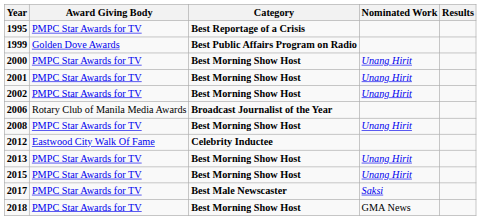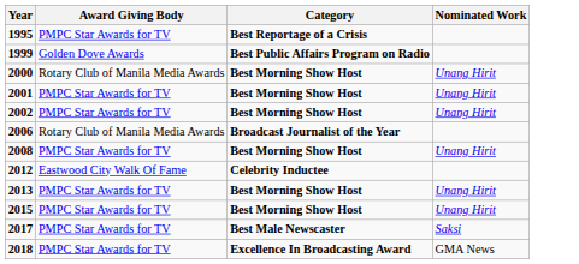- column: Results
2000 | Award Giving Body: PMPC Star Awards for TV -> Rotary Club of Manila Media Awards
2018 | Category: Best Morning Show Host -> Excellence In Broadcasting Award
